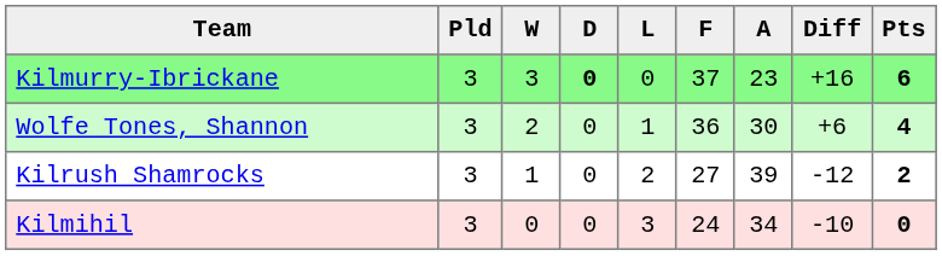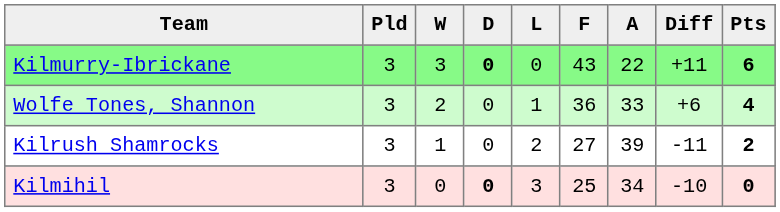Kilmurry-Ibrickane | F: 37 -> 43
Kilmurry-Ibrickane | A: 23 -> 22
Kilmurry-Ibrickane | Diff: +16 -> +11
Wolfe Tones, Shannon | A: 30 -> 33
Kilrush Shamrocks | Diff: -12 -> -11
Kilmihil | D: normal -> bold
Kilmihil | F: 24 -> 25
